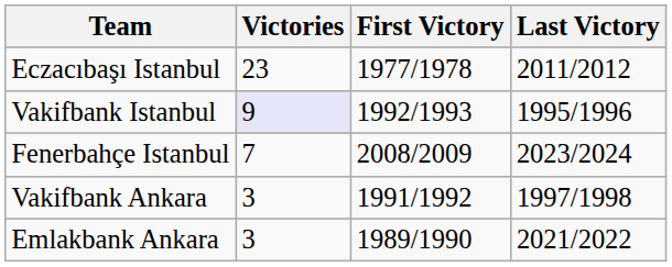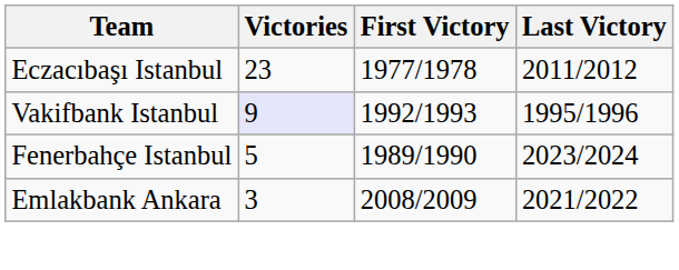Fenerbahçe Istanbul | Victories: 7 -> 5
Fenerbahçe Istanbul | First Victory: 2008/2009 -> 1989/1990
- row: Vakifbank Ankara | 3 | 1991/1992 | 1997/1998
Emlakbank Ankara | First Victory: 1989/1990 -> 2008/2009
